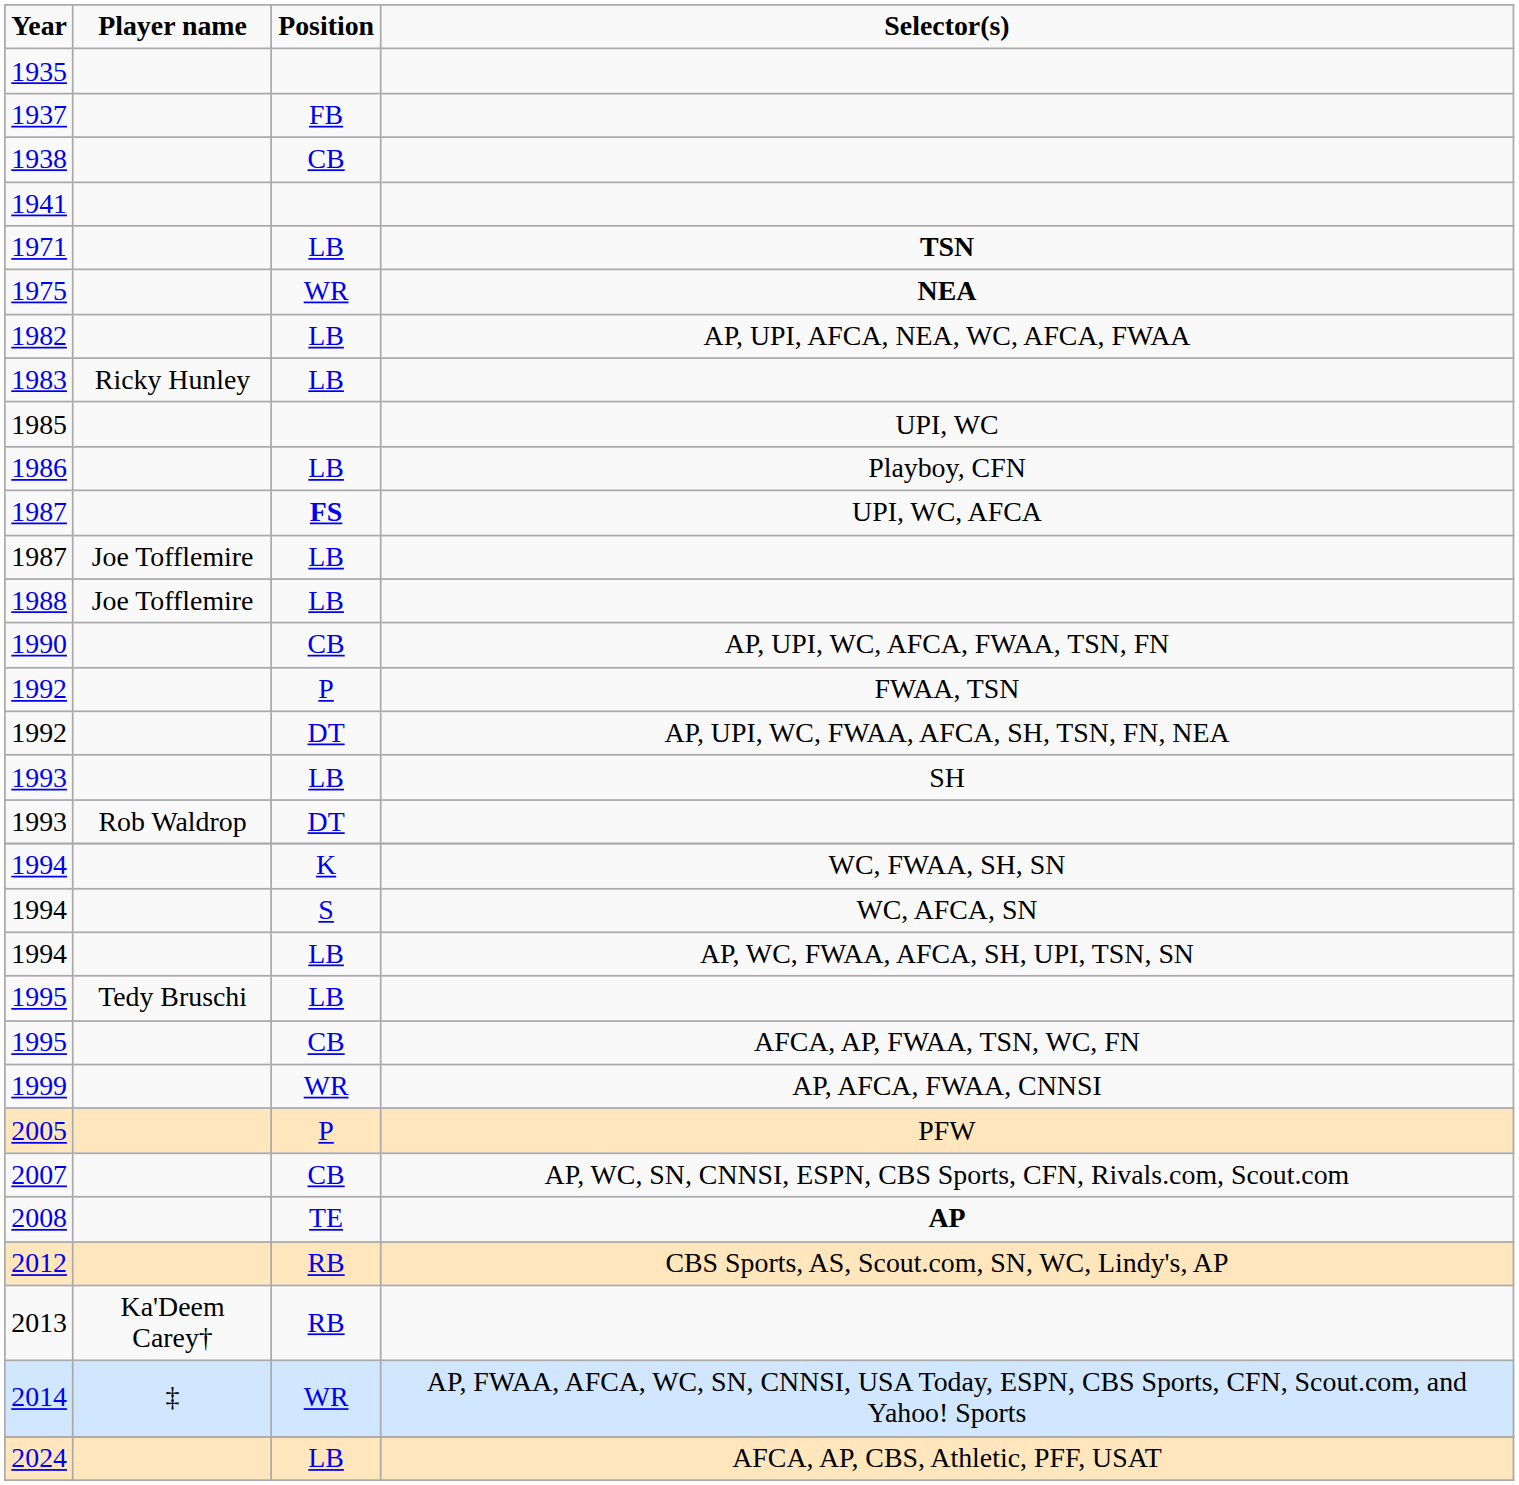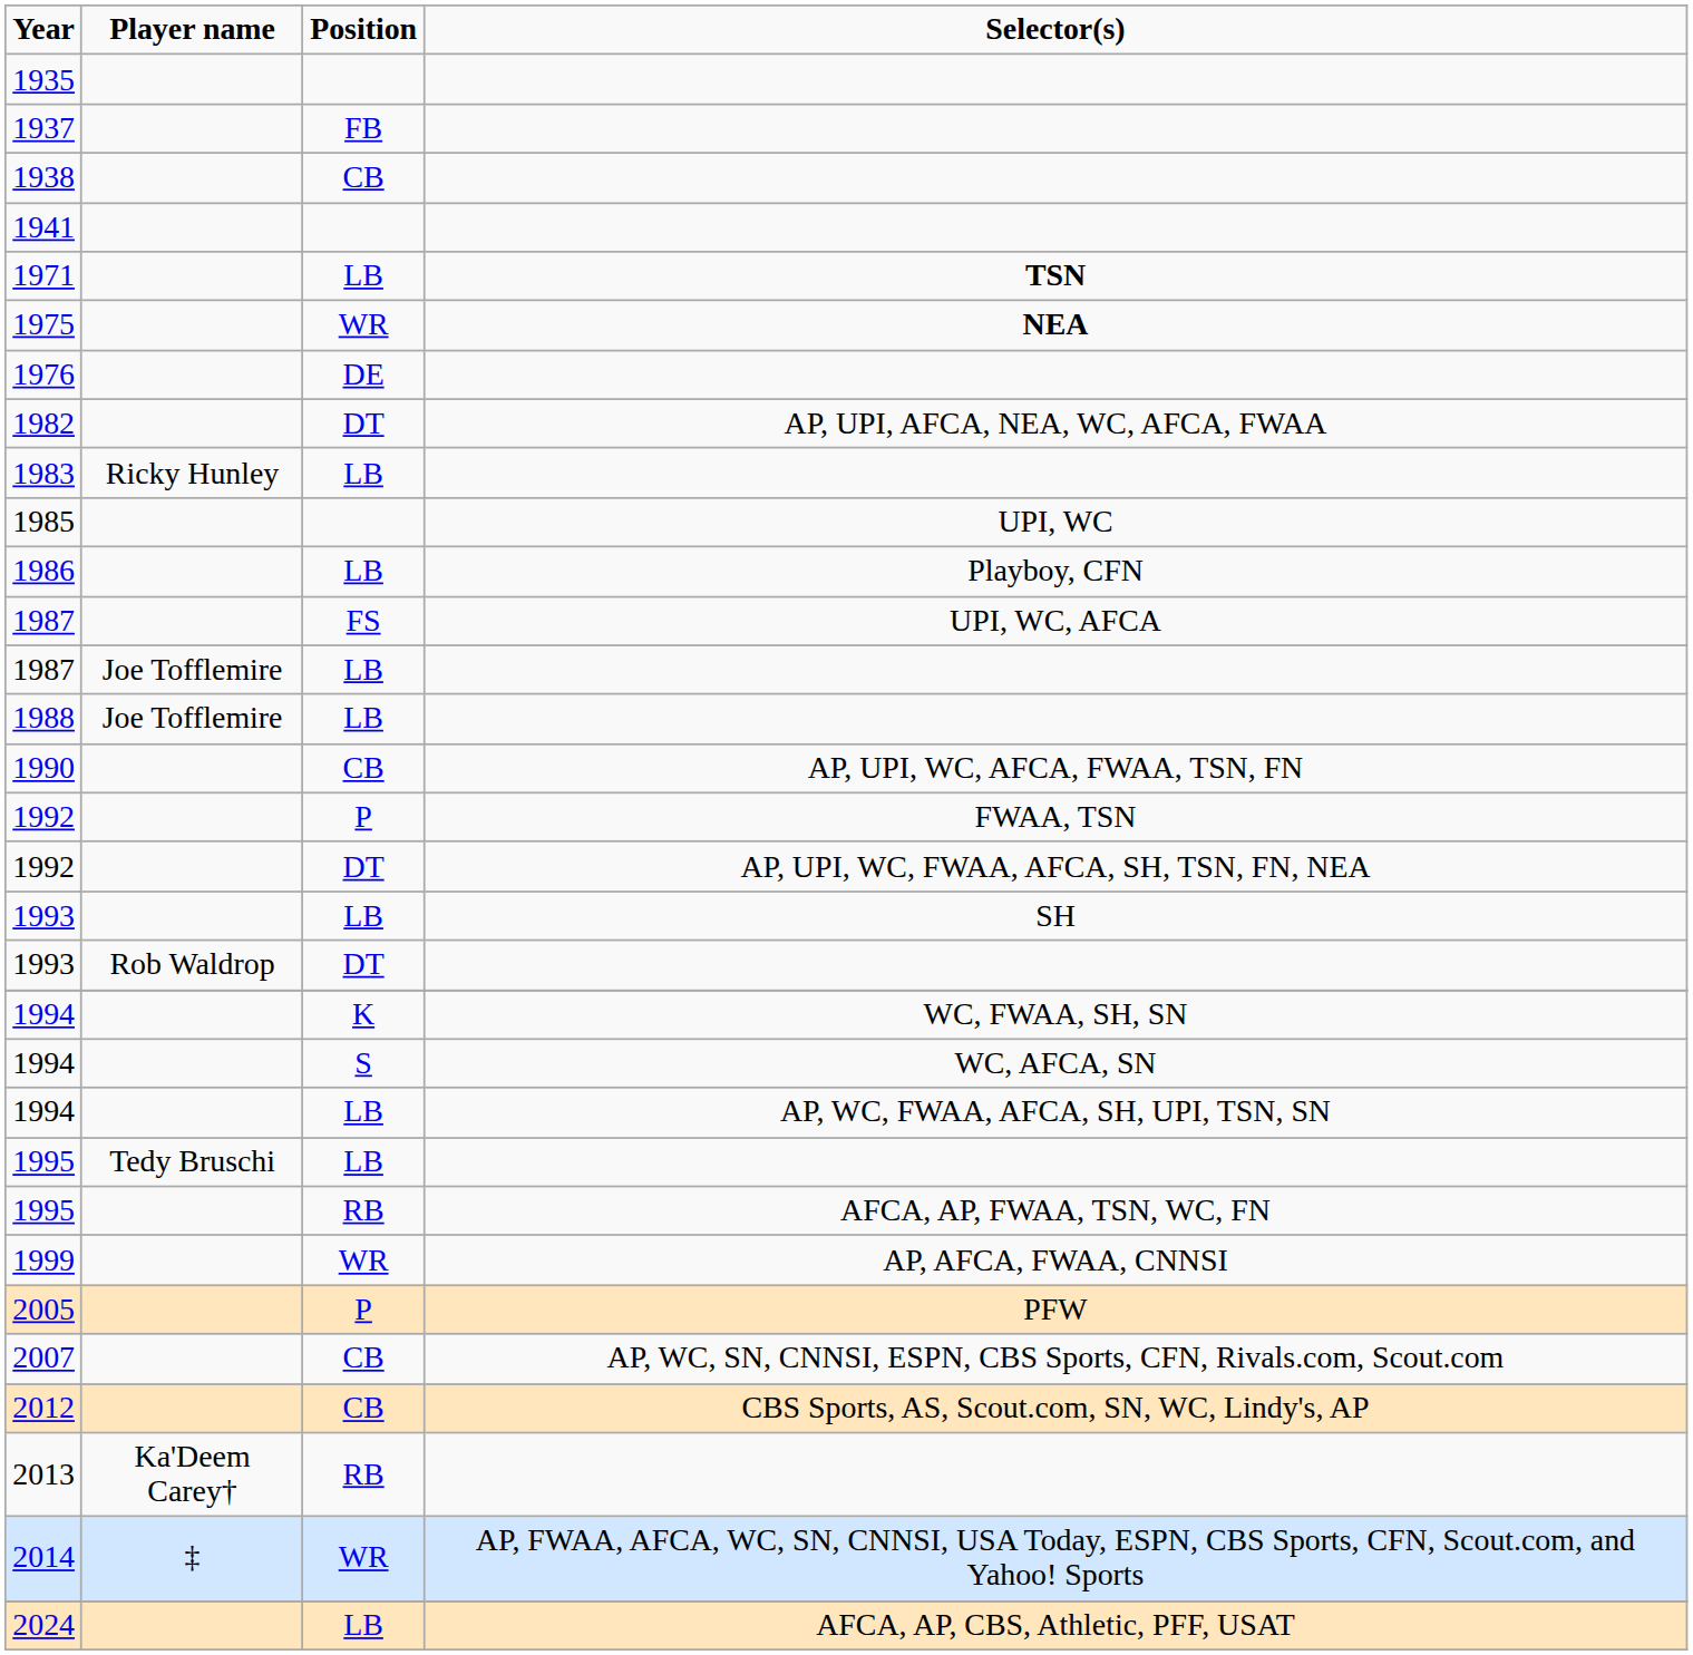+ row: 1976 | DE
1982 | column 3: LB -> DT
1987 / UPI, WC, AFCA | column 3: bold -> normal
1995 / AFCA, AP, FWAA, TSN, WC, FN | column 3: CB -> RB
- row: 2008 | TE | AP
2012 | column 3: RB -> CB
